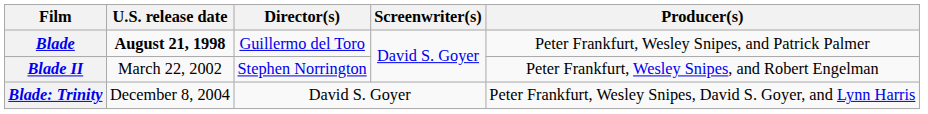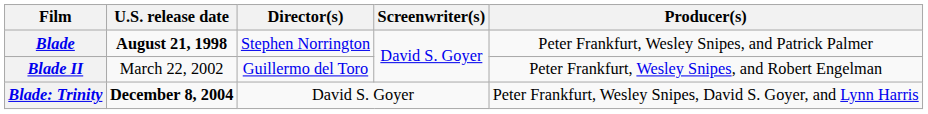Blade | Director(s): Guillermo del Toro -> Stephen Norrington
Blade II | Director(s): Stephen Norrington -> Guillermo del Toro
Blade: Trinity | U.S. release date: normal -> bold
